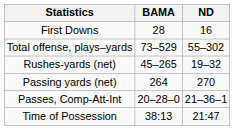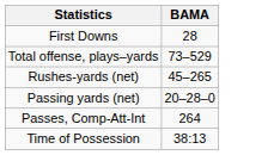- column: ND | 16 | 55–302 | 19–32 | 270 | 21–36–1 | 21:47
Passing yards (net) | BAMA: 264 -> 20–28–0
Passes, Comp-Att-Int | BAMA: 20–28–0 -> 264
